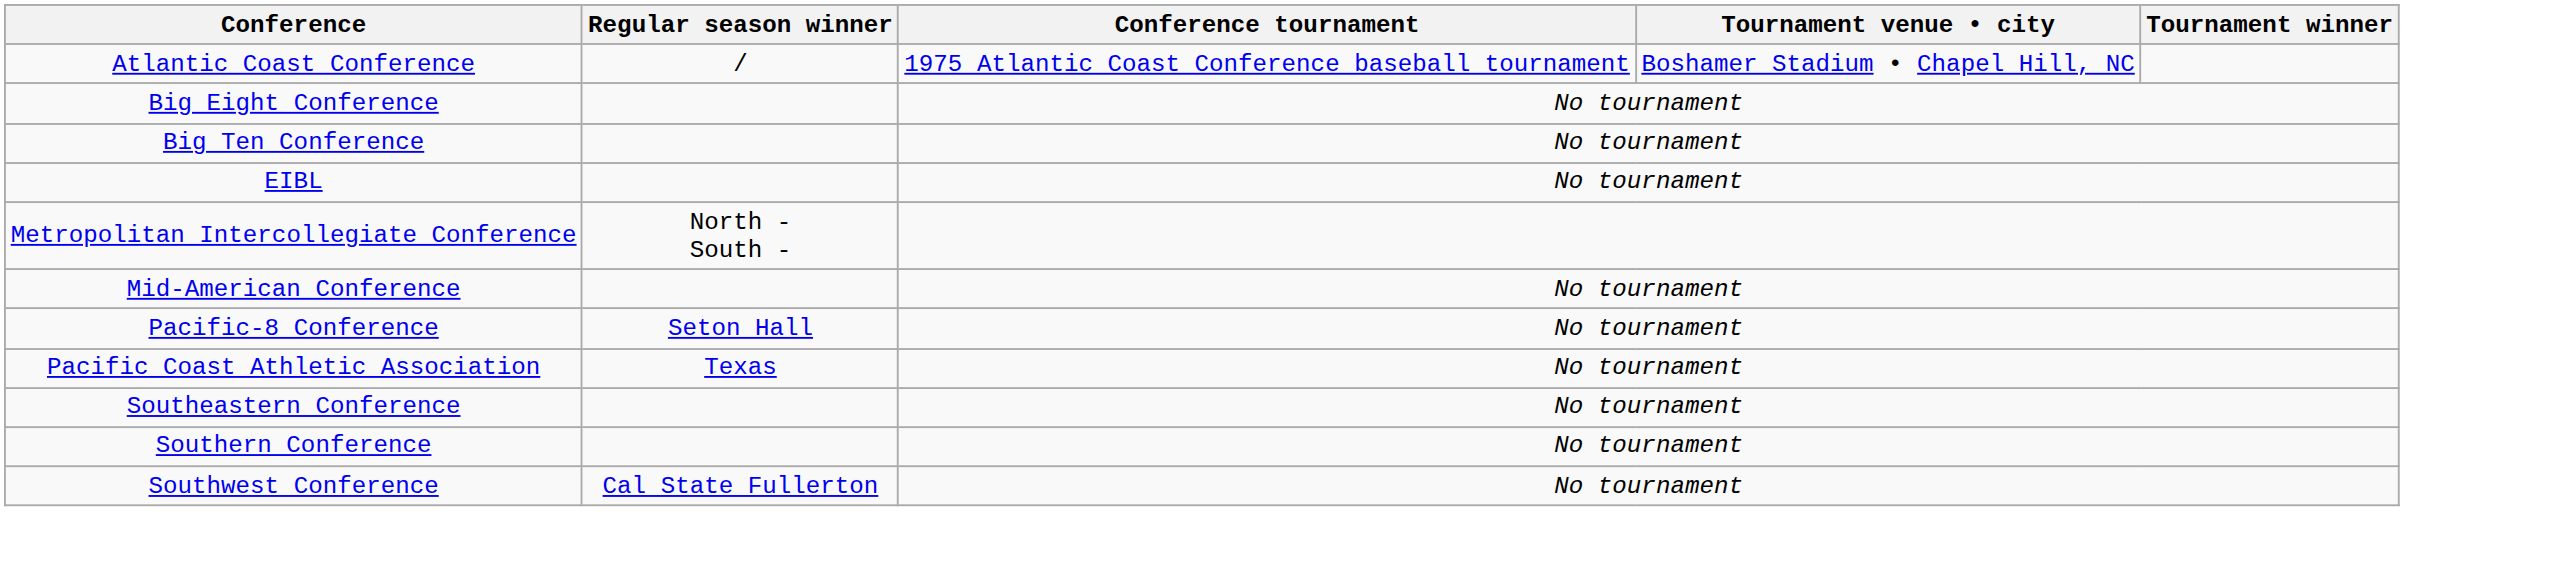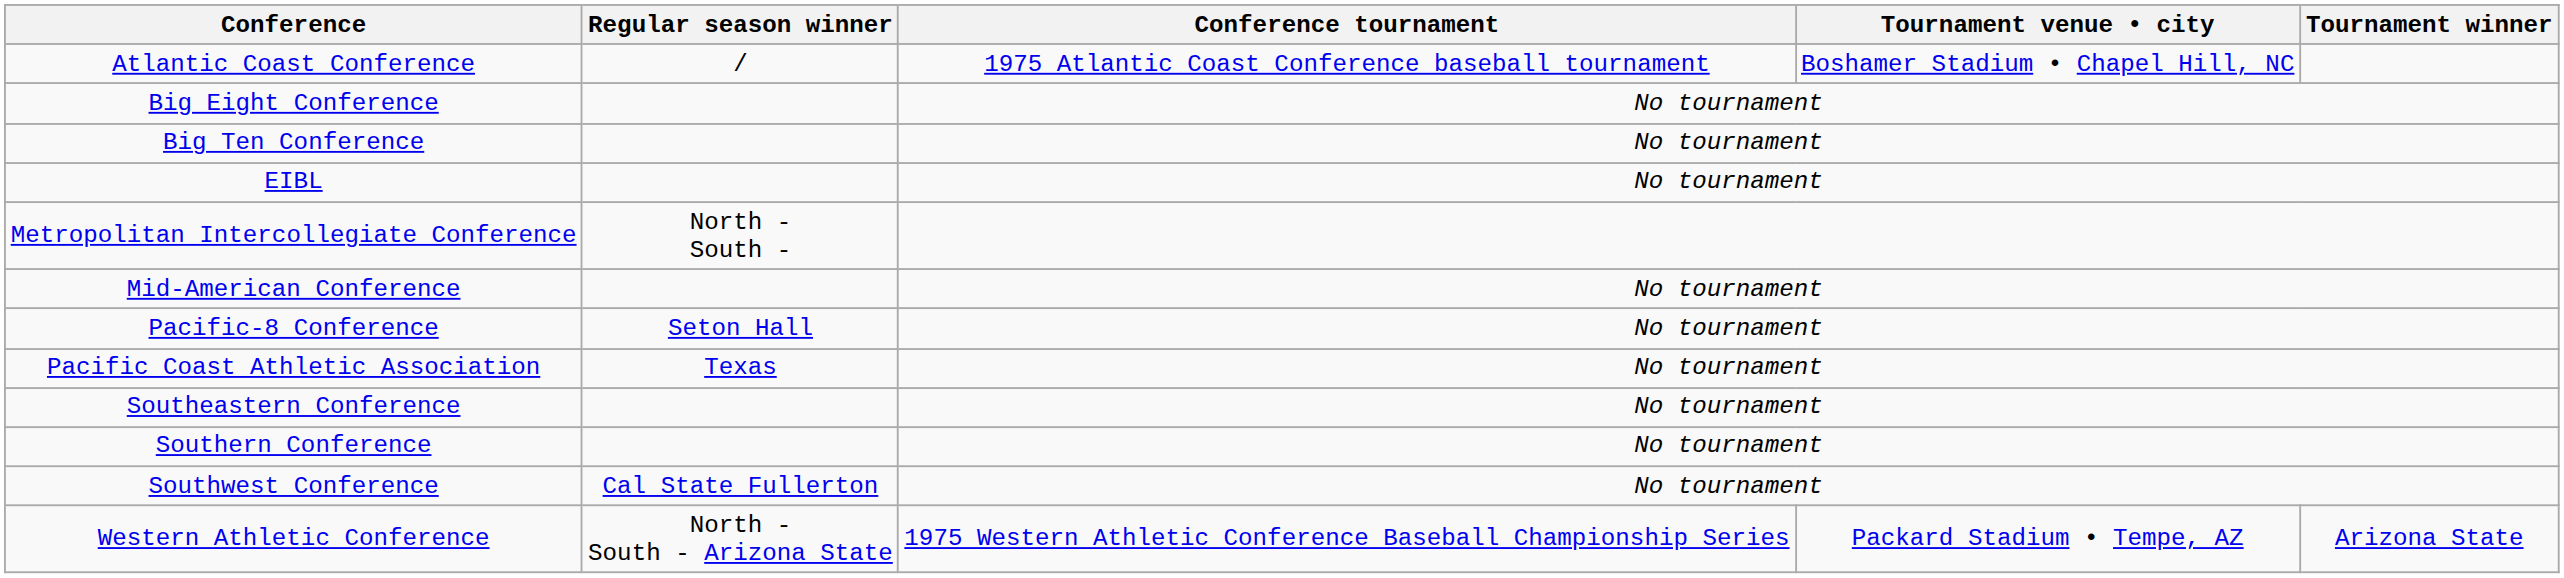+ row: Western Athletic Conference | North - South - Arizona State | 1975 Western Athletic Conference Baseball Championship Series | Packard Stadium • Tempe, AZ | Arizona State
